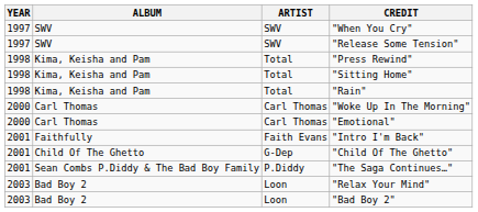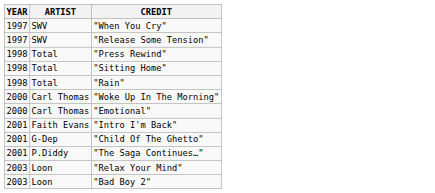- column: ALBUM | SWV | SWV | Kima, Keisha and Pam | Kima, Keisha and Pam | Kima, Keisha and Pam | Carl Thomas | Carl Thomas | Faithfully | Child Of The Ghetto | Sean Combs P.Diddy & The Bad Boy Family | Bad Boy 2 | Bad Boy 2
